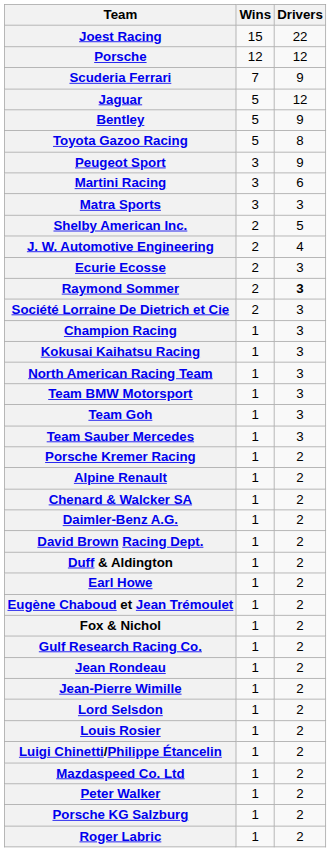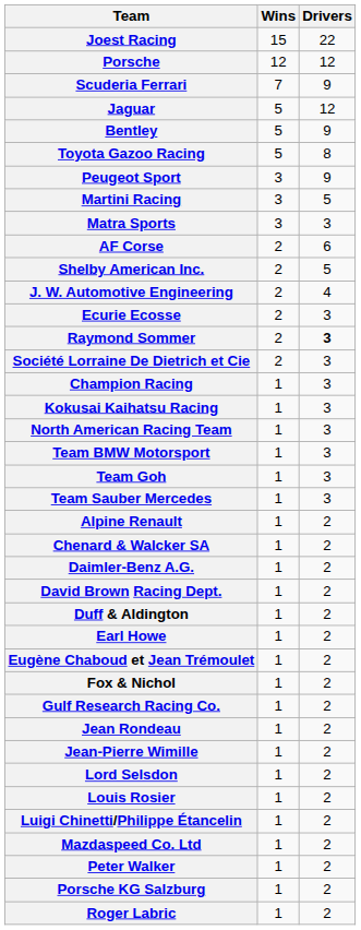Martini Racing | Drivers: 6 -> 5
+ row: AF Corse | 2 | 6
- row: Porsche Kremer Racing | 1 | 2
